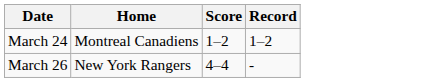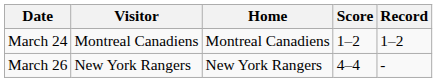+ column: Visitor | Montreal Canadiens | New York Rangers
